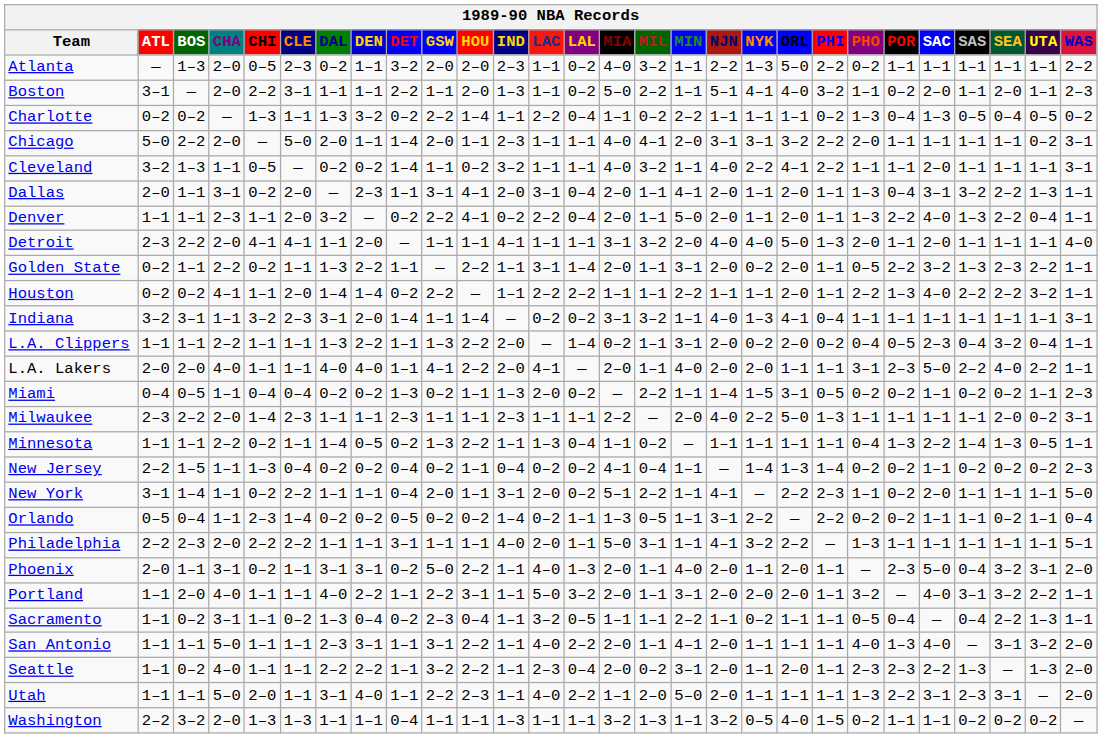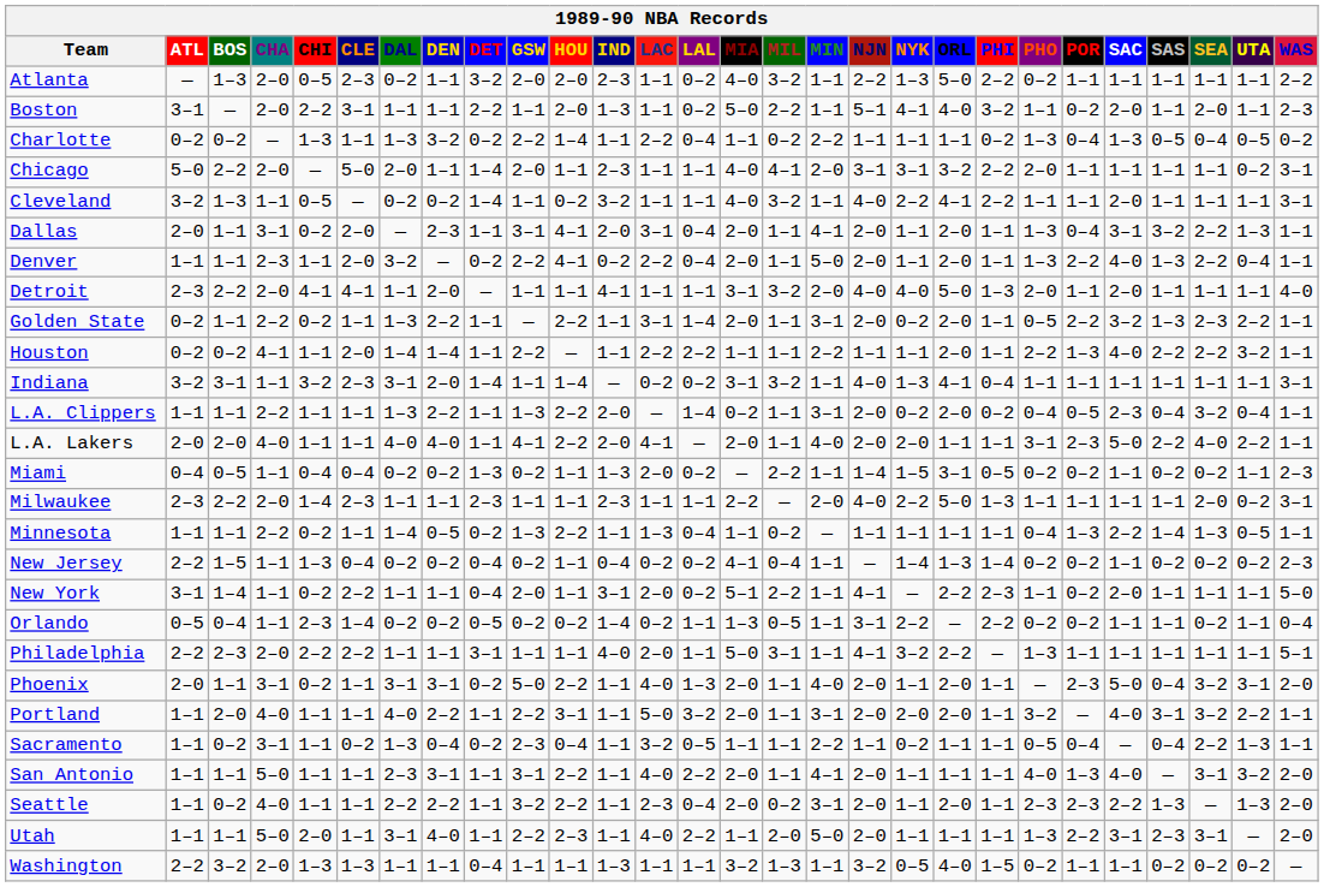Houston | DET: 0–2 -> 1–1
